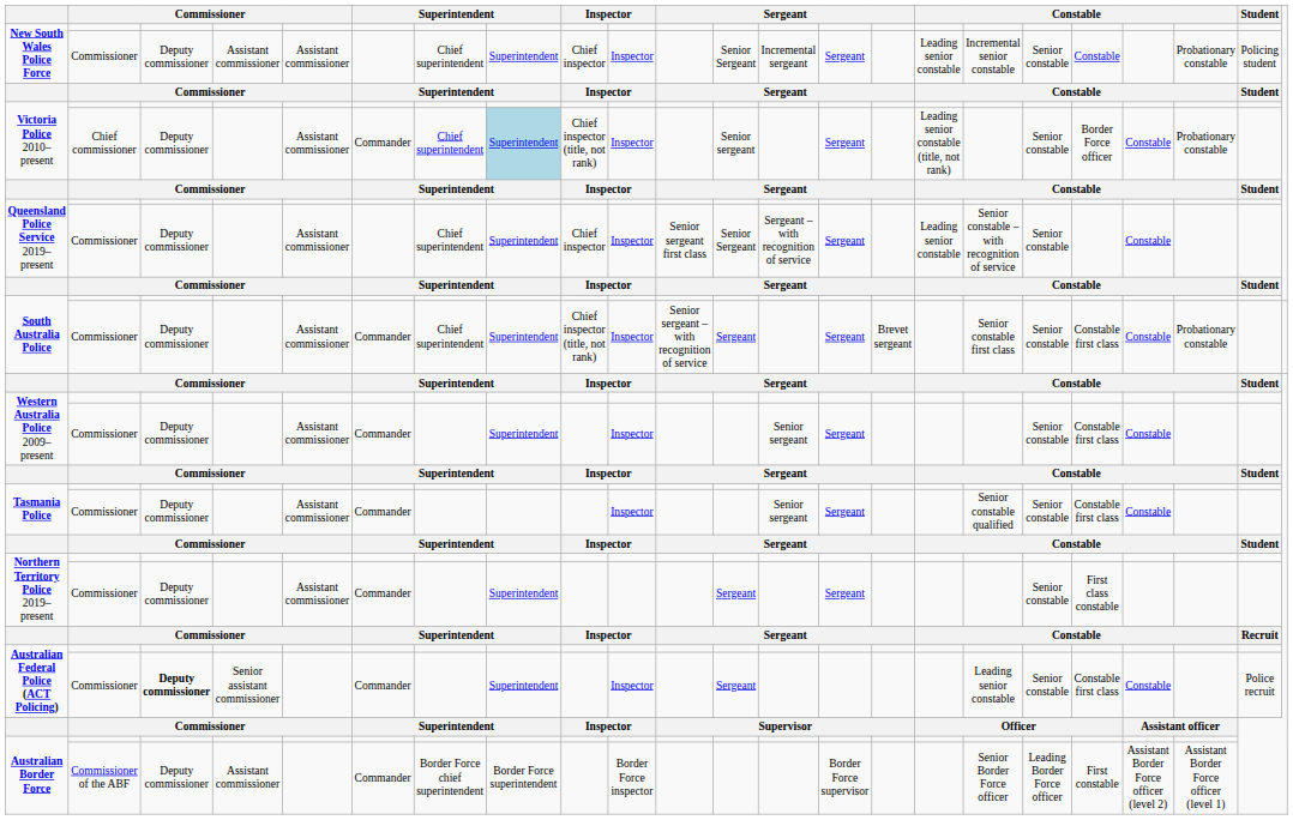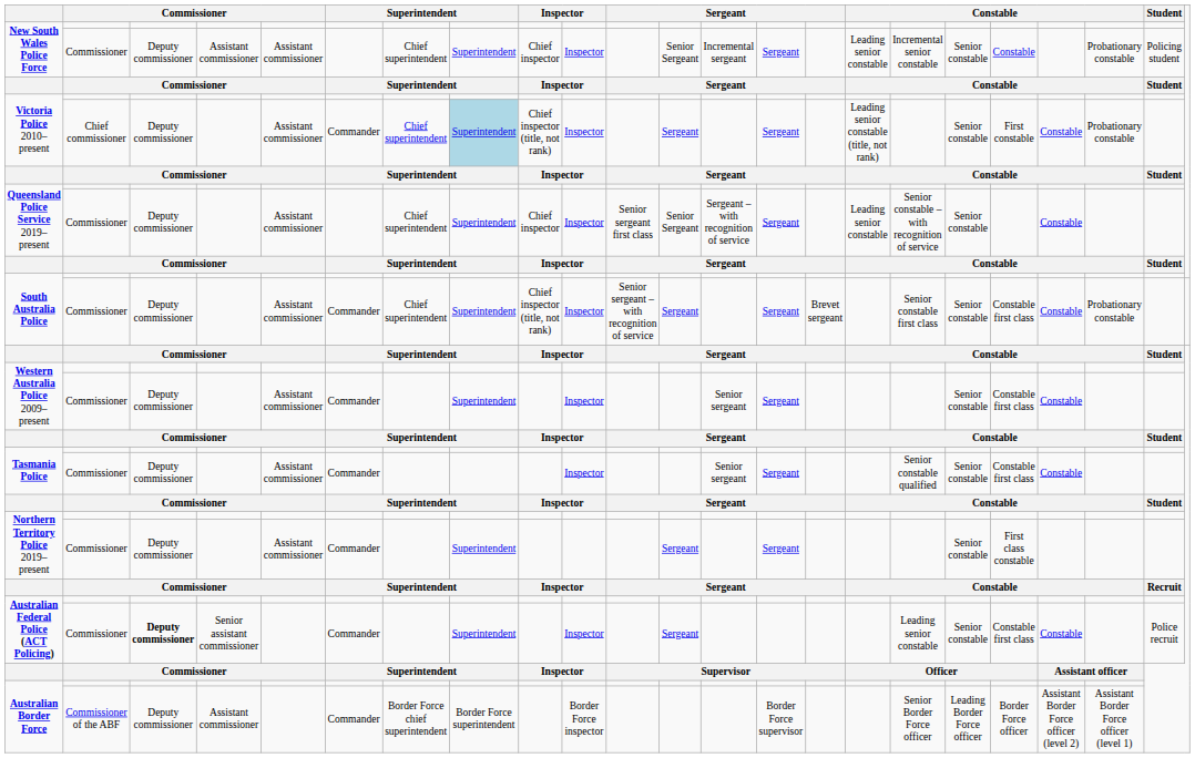Victoria Police 2010–present / Chief commissioner | column 12: Senior sergeant -> Sergeant
Victoria Police 2010–present / Chief commissioner | column 19: Border Force officer -> First constable
Australian Border Force / Commissioner of the ABF | column 19: First constable -> Border Force officer
